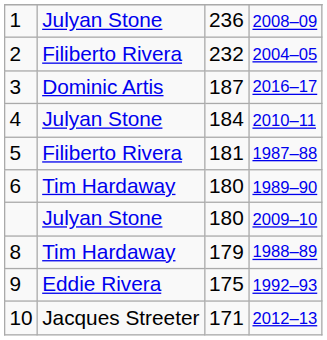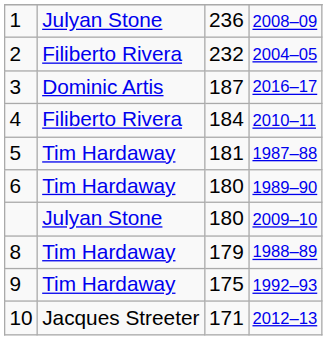4 | column 2: Julyan Stone -> Filiberto Rivera
5 | column 2: Filiberto Rivera -> Tim Hardaway
9 | column 2: Eddie Rivera -> Tim Hardaway
